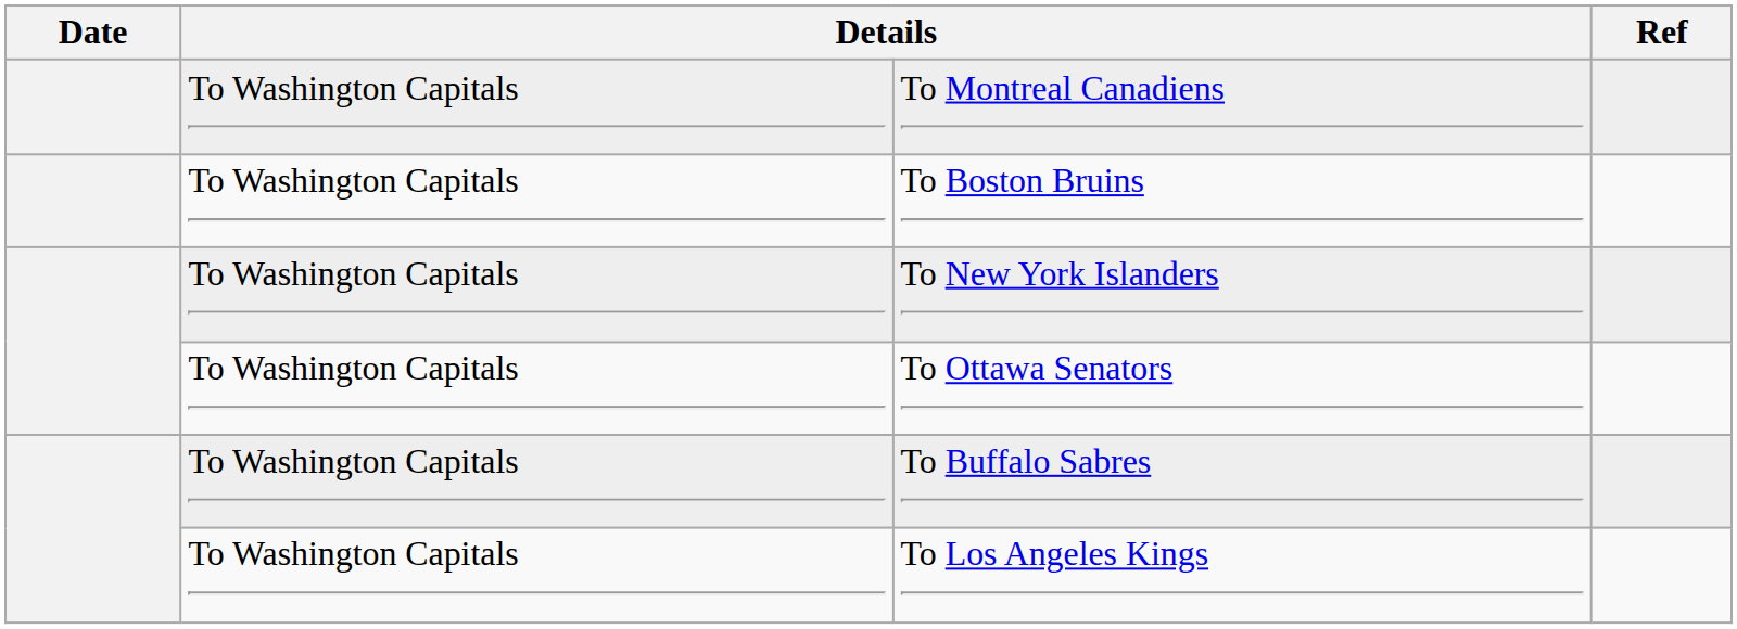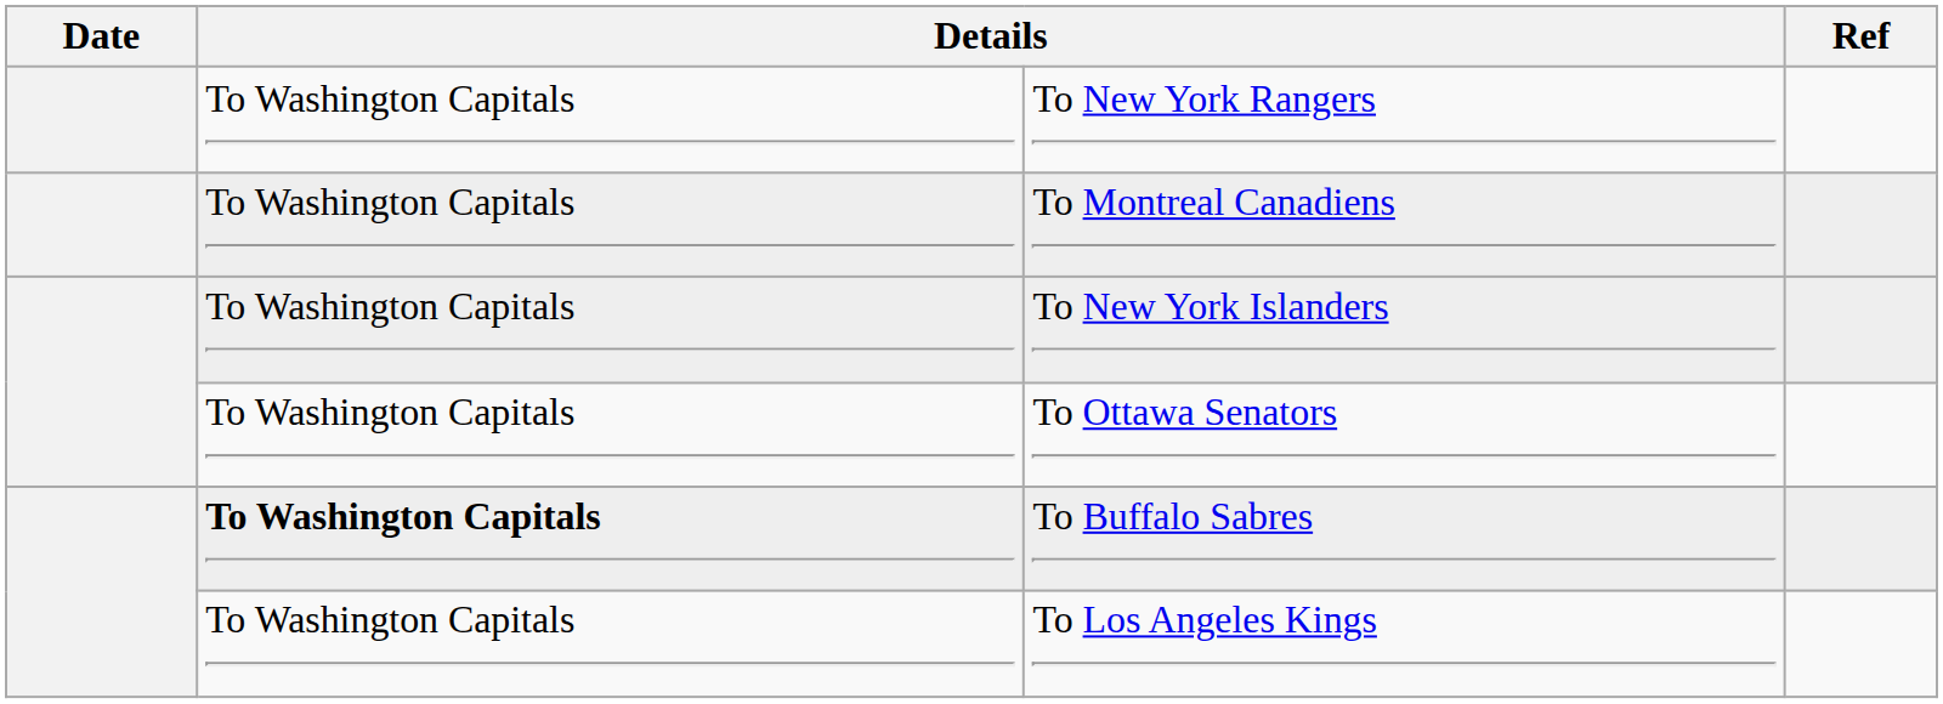+ row: To Washington Capitals | To New York Rangers
- row: To Washington Capitals | To Boston Bruins
To Buffalo Sabres | column 2: normal -> bold
